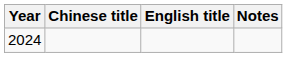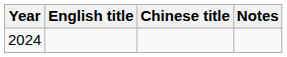columns swapped: English title <-> Chinese title
